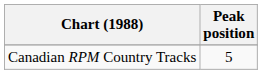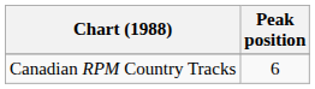Canadian RPM Country Tracks | Peak position: 5 -> 6
